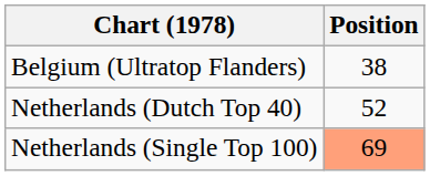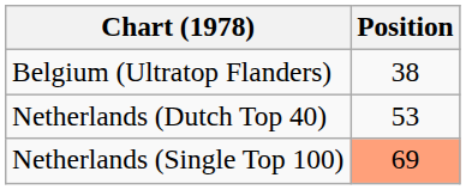Netherlands (Dutch Top 40) | Position: 52 -> 53
